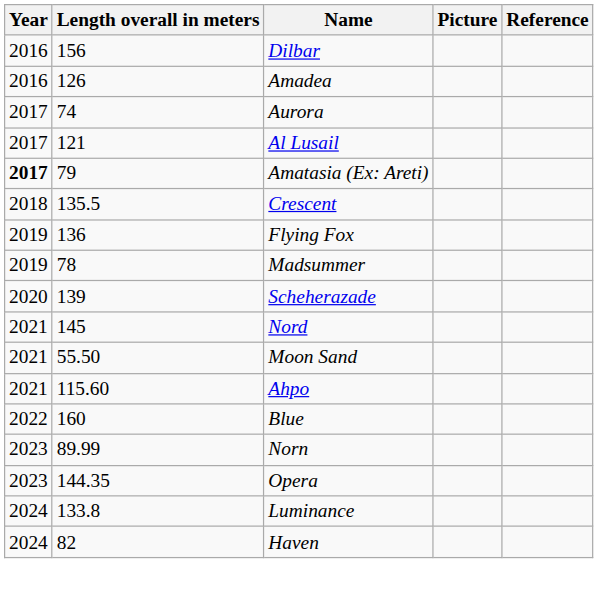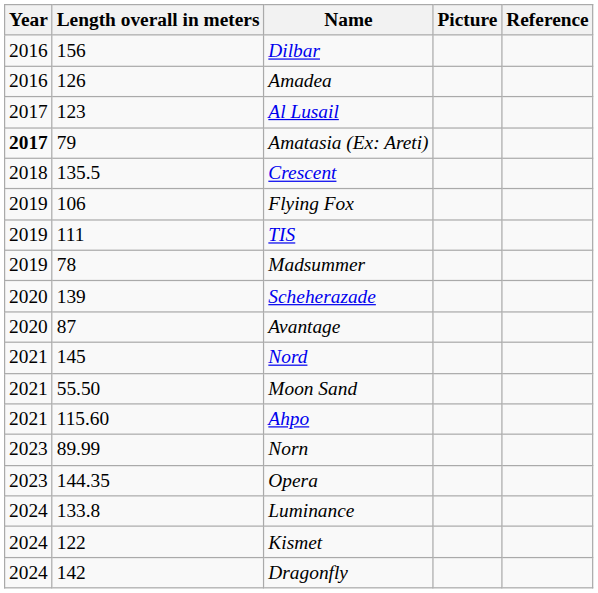- row: 2017 | 74 | Aurora
Al Lusail | Length overall in meters: 121 -> 123
Flying Fox | Length overall in meters: 136 -> 106
+ row: 2019 | 111 | TIS
+ row: 2020 | 87 | Avantage
- row: 2022 | 160 | Blue
+ row: 2024 | 122 | Kismet
- row: 2024 | 82 | Haven
+ row: 2024 | 142 | Dragonfly
